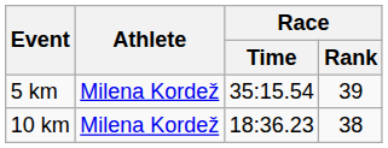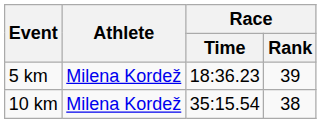5 km | Race / Time: 35:15.54 -> 18:36.23
10 km | Race / Time: 18:36.23 -> 35:15.54
